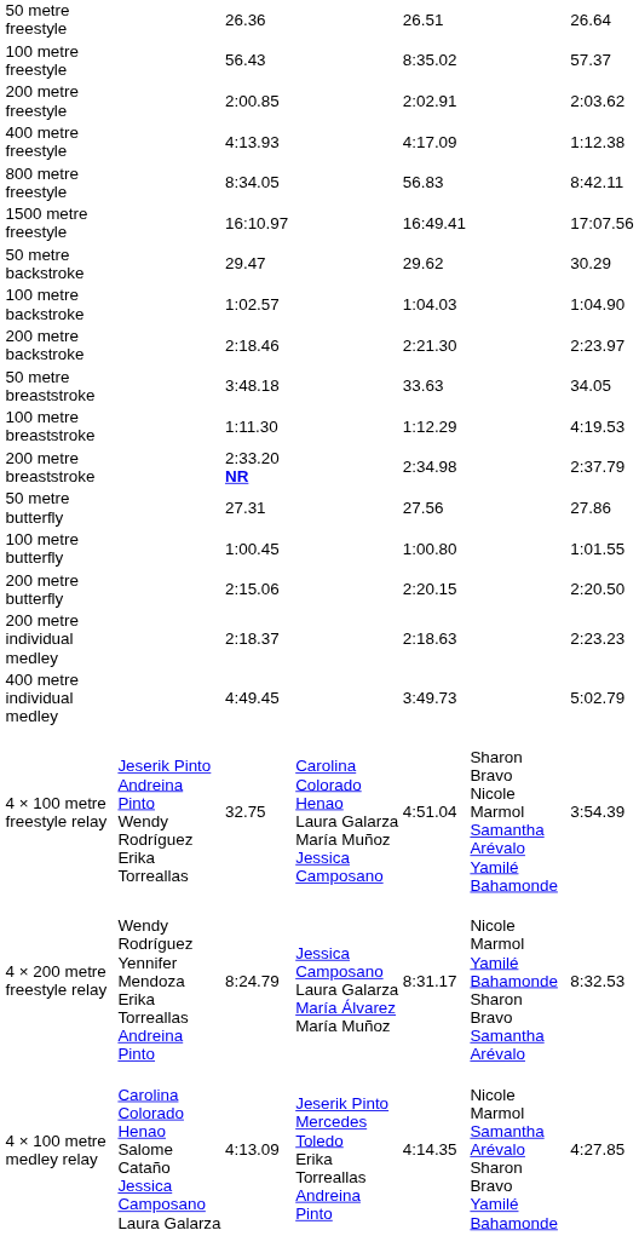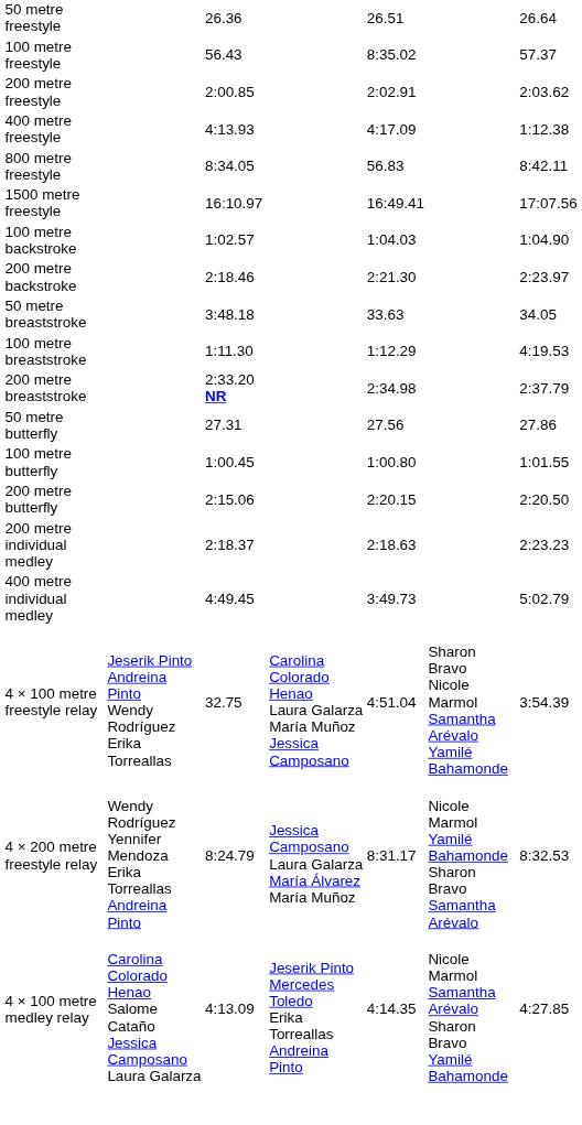- row: 50 metre backstroke | 29.47 | 29.62 | 30.29
